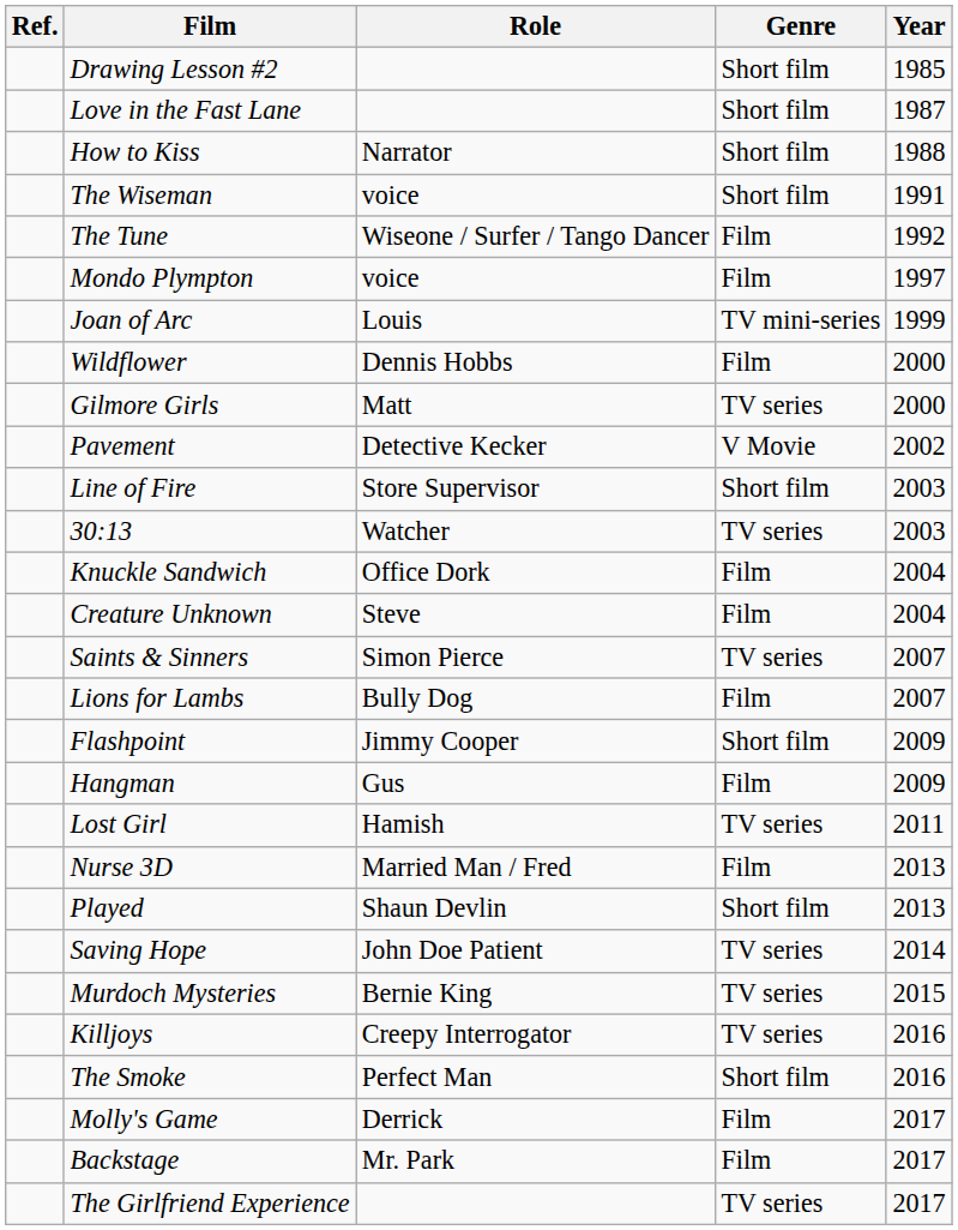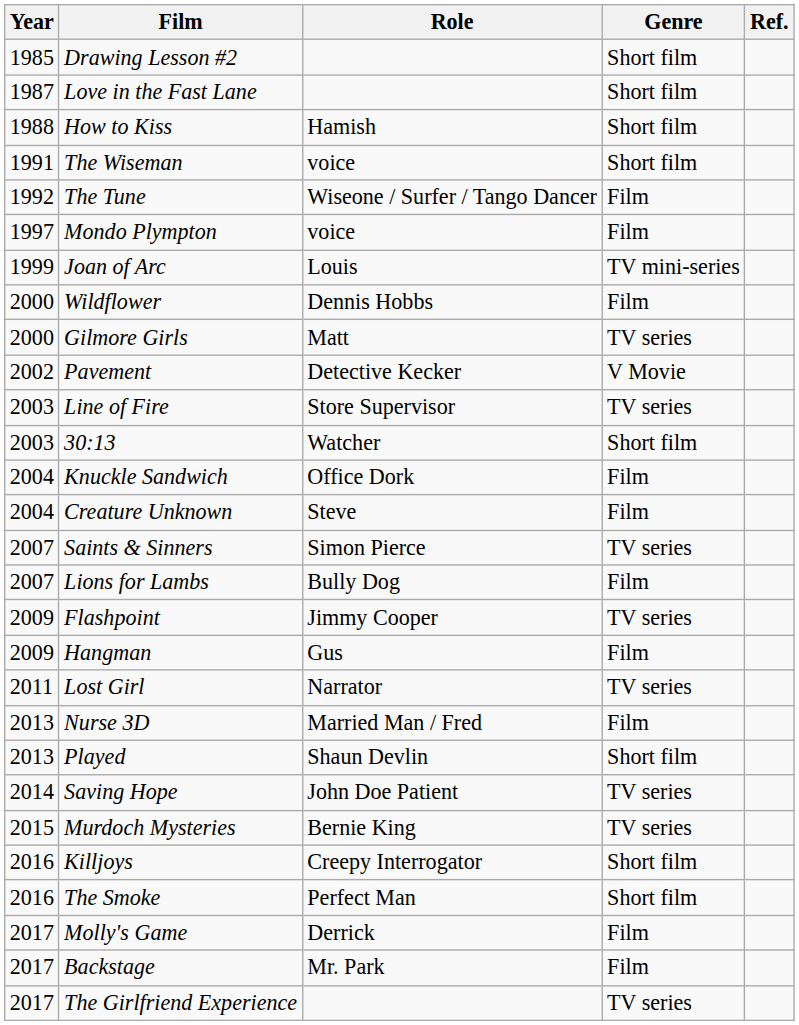columns swapped: Year <-> Ref.
How to Kiss | Role: Narrator -> Hamish
Line of Fire | Genre: Short film -> TV series
30:13 | Genre: TV series -> Short film
Flashpoint | Genre: Short film -> TV series
Lost Girl | Role: Hamish -> Narrator
Killjoys | Genre: TV series -> Short film
